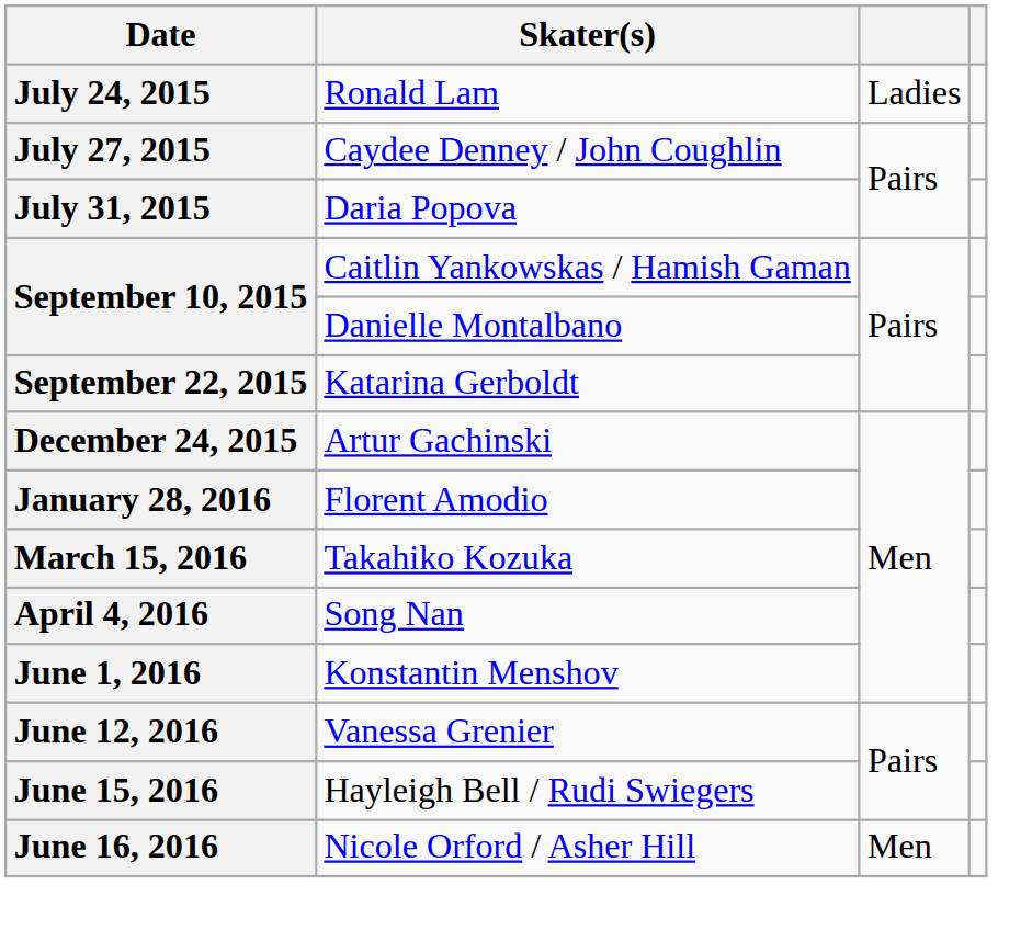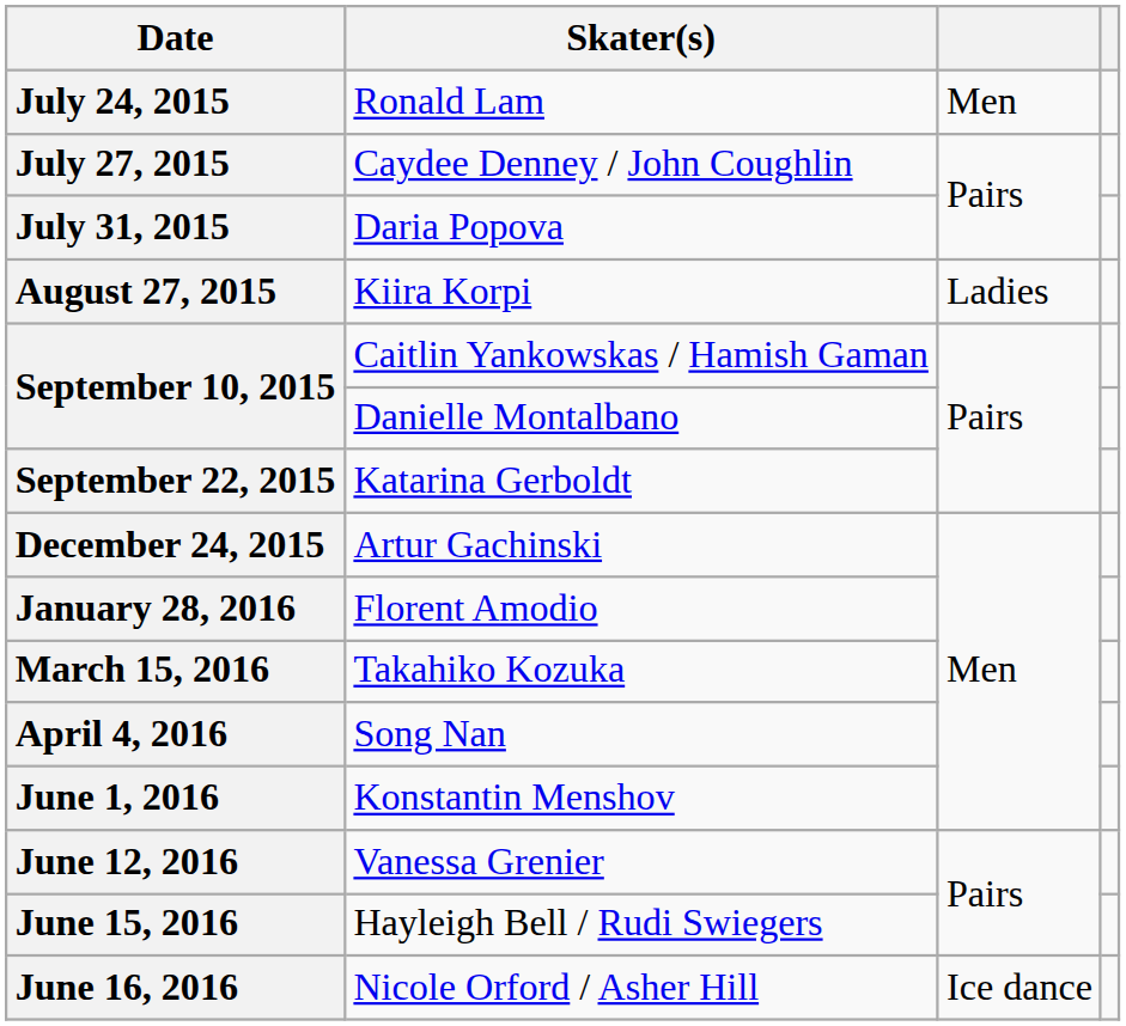July 24, 2015 | column 3: Ladies -> Men
+ row: August 27, 2015 | Kiira Korpi | Ladies
June 16, 2016 | column 3: Men -> Ice dance
